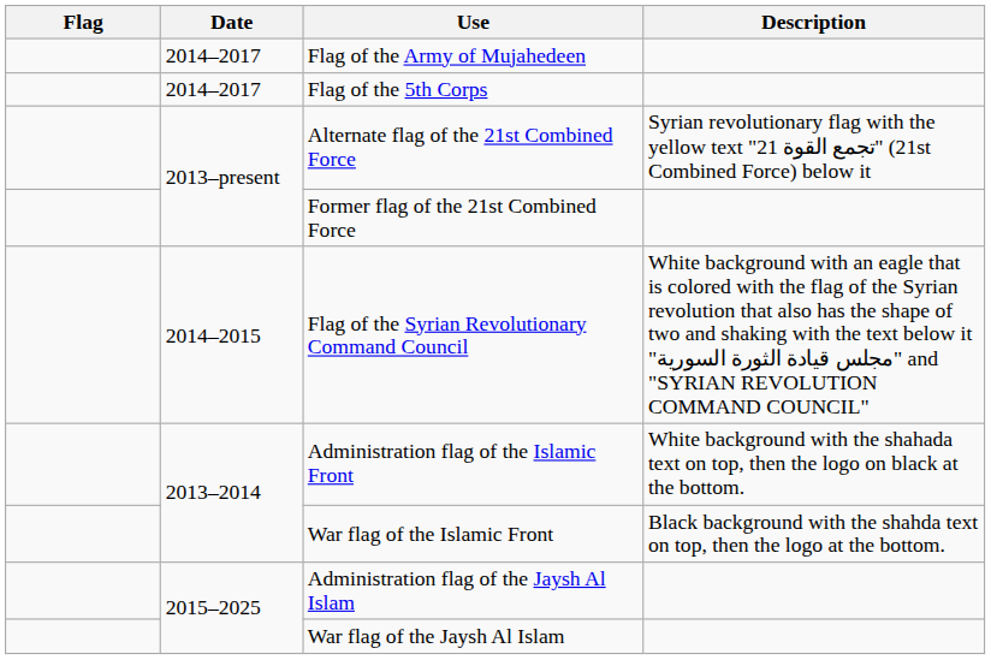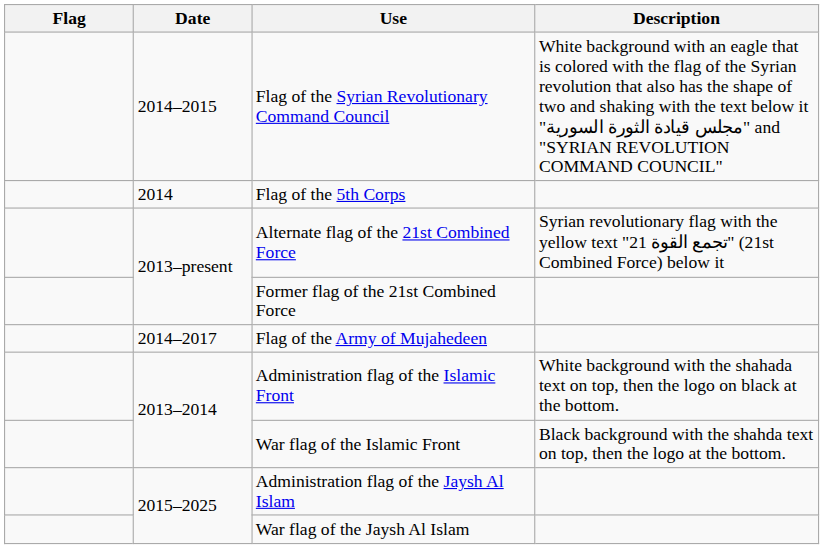rows swapped: Flag of the Syrian Revolutionary Command Council <-> Flag of the Army of Mujahedeen
Flag of the 5th Corps | Date: 2014–2017 -> 2014
